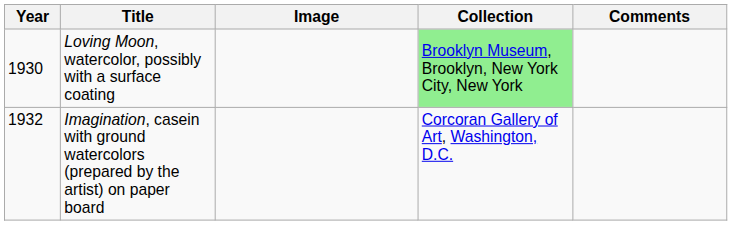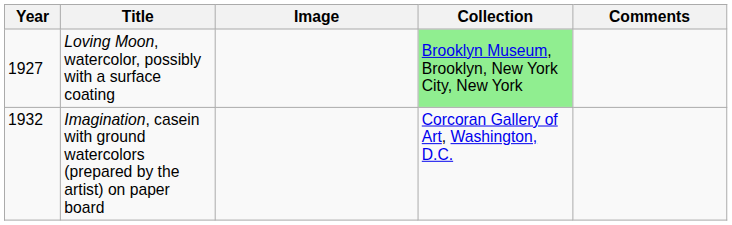Loving Moon, watercolor, possibly with a surface coating | Year: 1930 -> 1927
